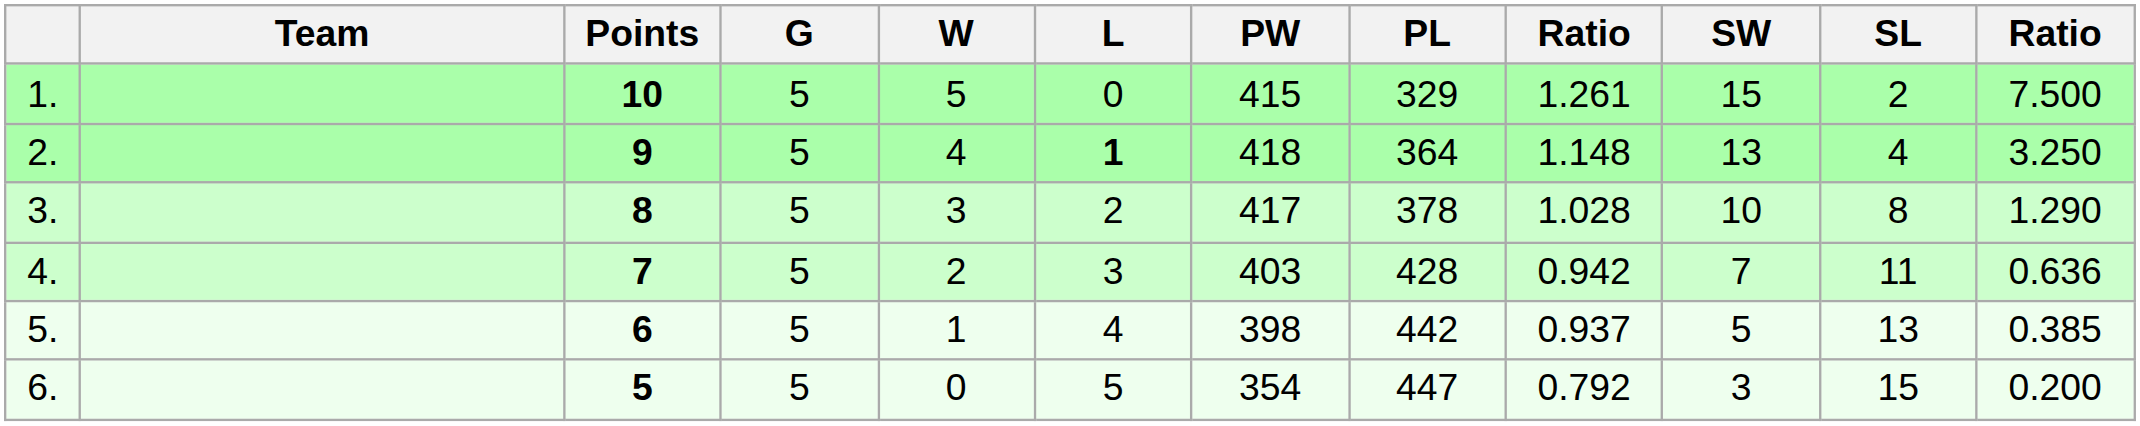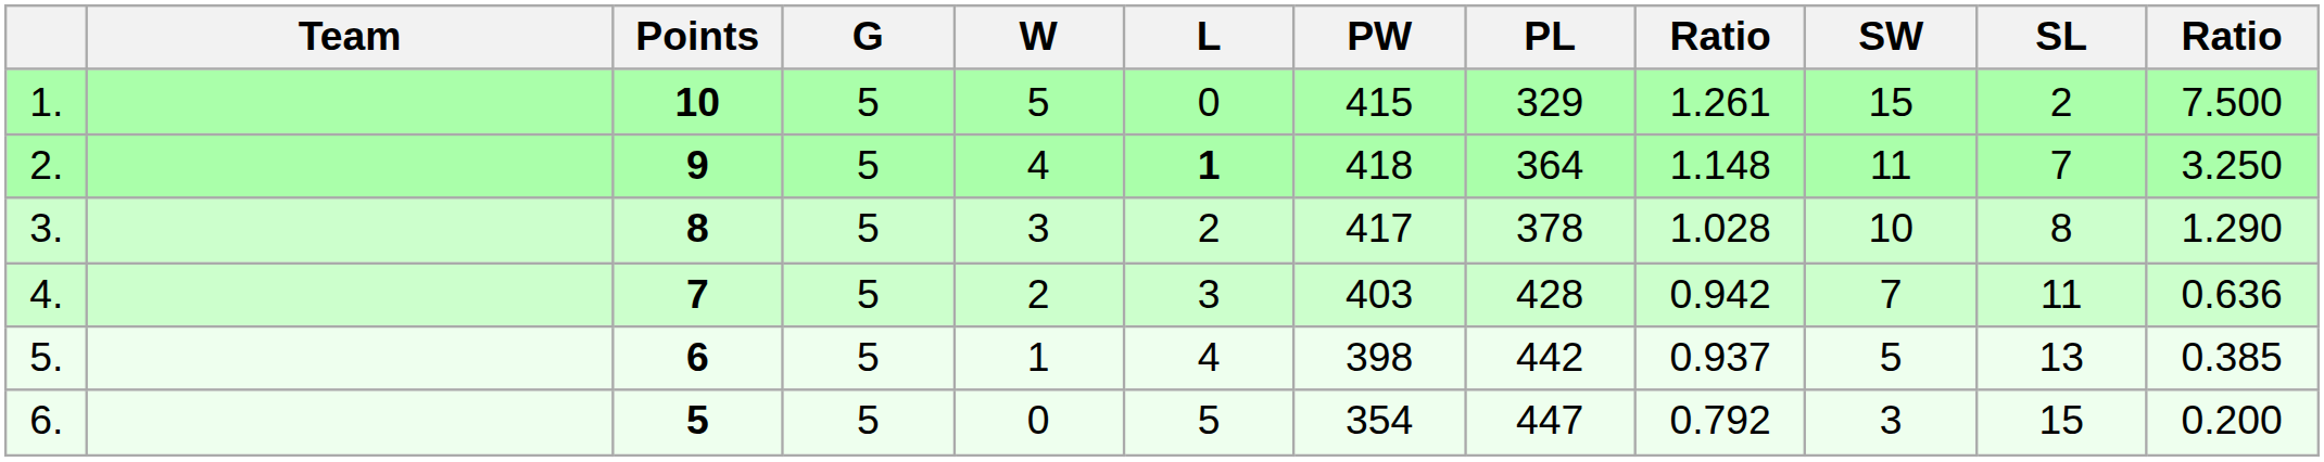2. | SW: 13 -> 11
2. | SL: 4 -> 7
